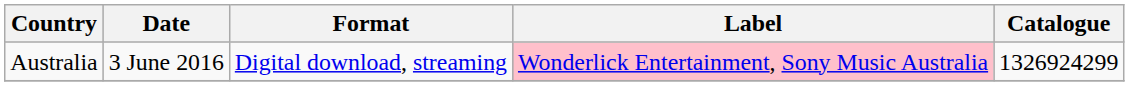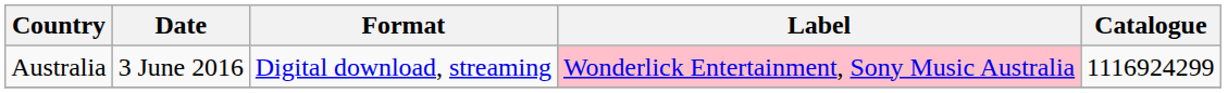Australia | Catalogue: 1326924299 -> 1116924299
